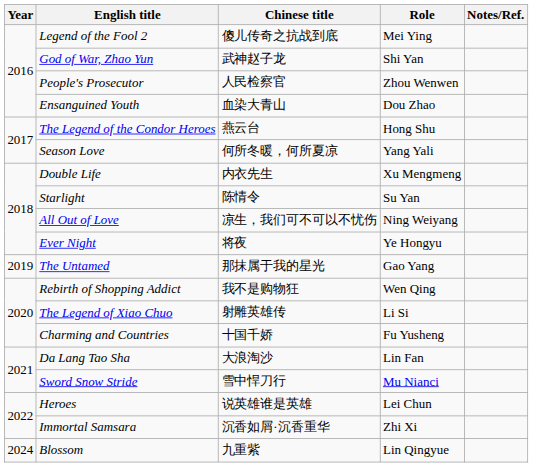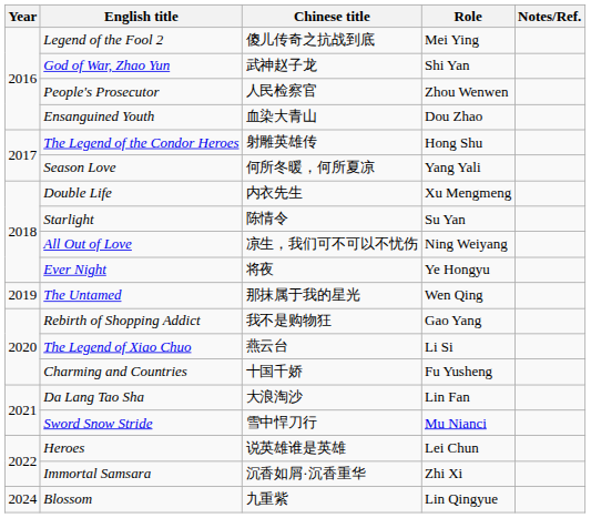The Legend of the Condor Heroes | Chinese title: 燕云台 -> 射雕英雄传
The Untamed | Role: Gao Yang -> Wen Qing
Rebirth of Shopping Addict | Role: Wen Qing -> Gao Yang
The Legend of Xiao Chuo | Chinese title: 射雕英雄传 -> 燕云台
